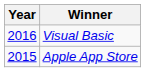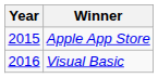rows swapped: Apple App Store <-> Visual Basic
